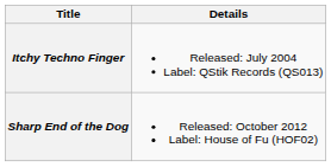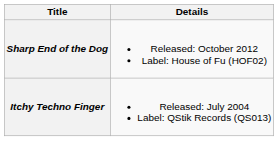rows swapped: Itchy Techno Finger <-> Sharp End of the Dog
